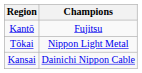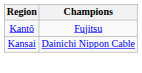- row: Tōkai | Nippon Light Metal
